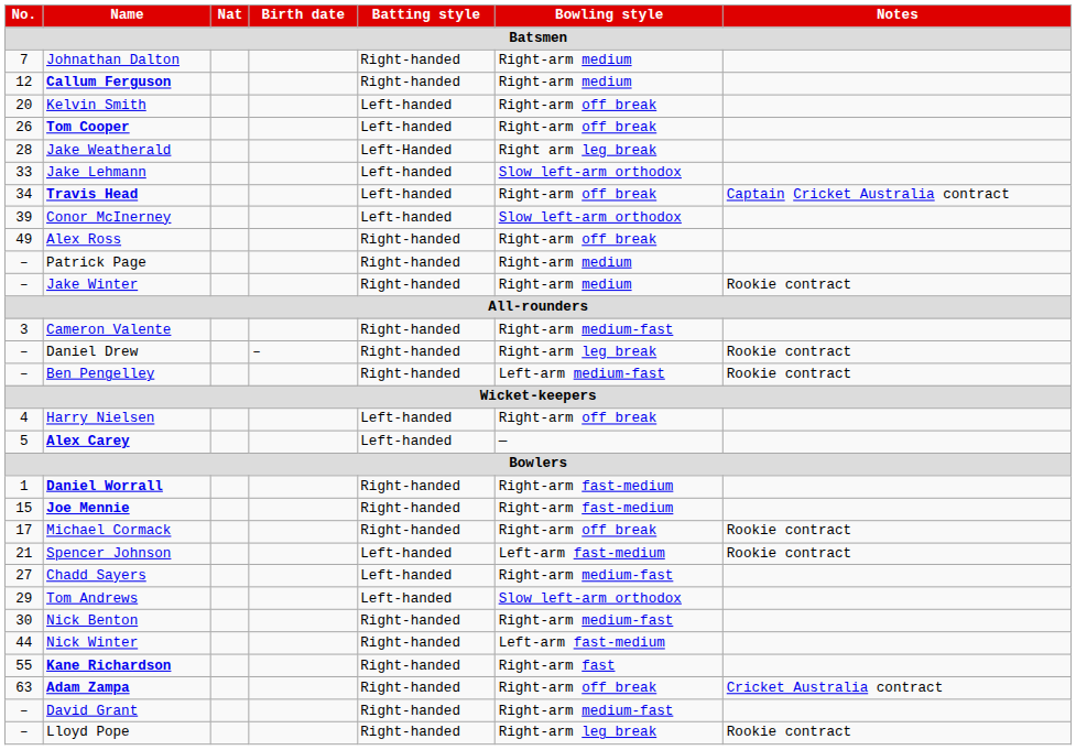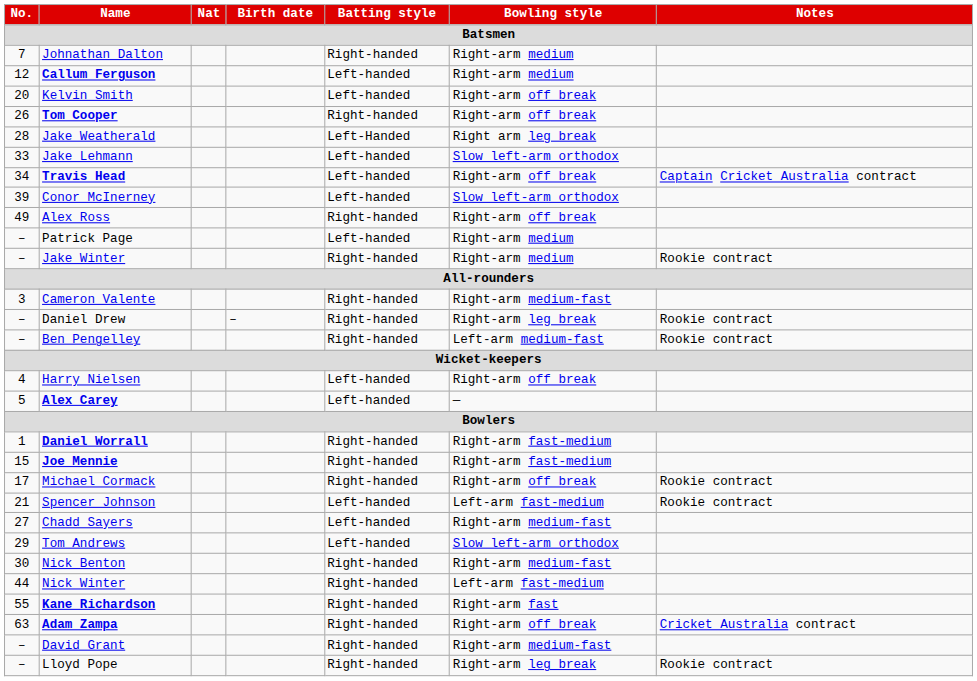Callum Ferguson | Batting style: Right-handed -> Left-handed
Tom Cooper | Batting style: Left-handed -> Right-handed
Patrick Page | Batting style: Right-handed -> Left-handed
